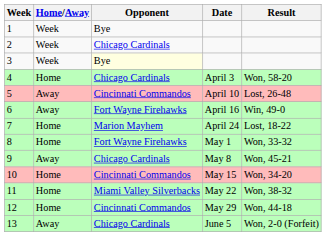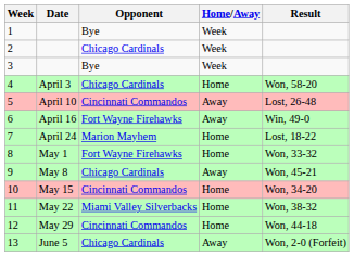columns swapped: Date <-> Home/Away
3 | Opponent: lightyellow background -> no background
